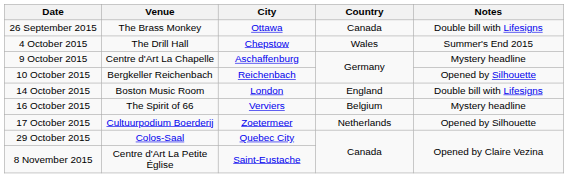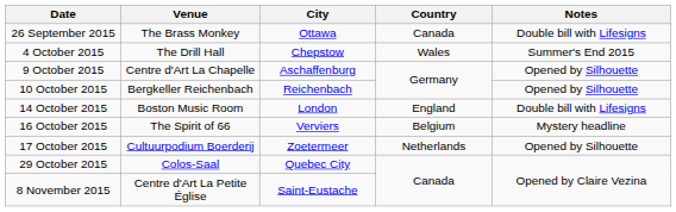9 October 2015 | Notes: Mystery headline -> Opened by Silhouette
